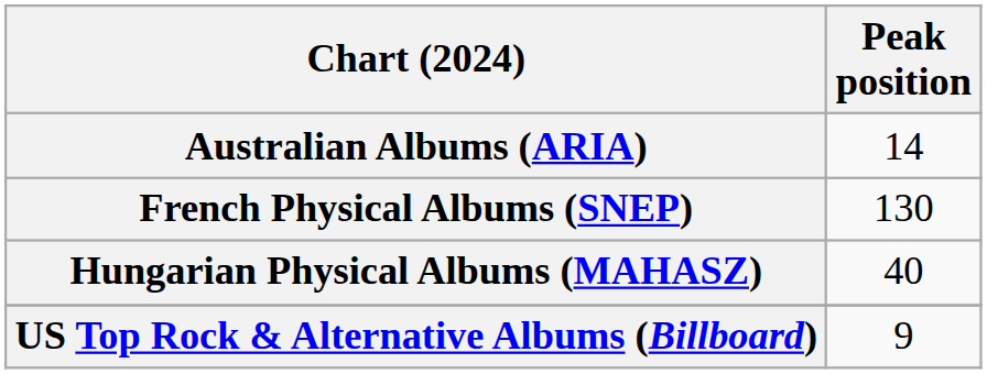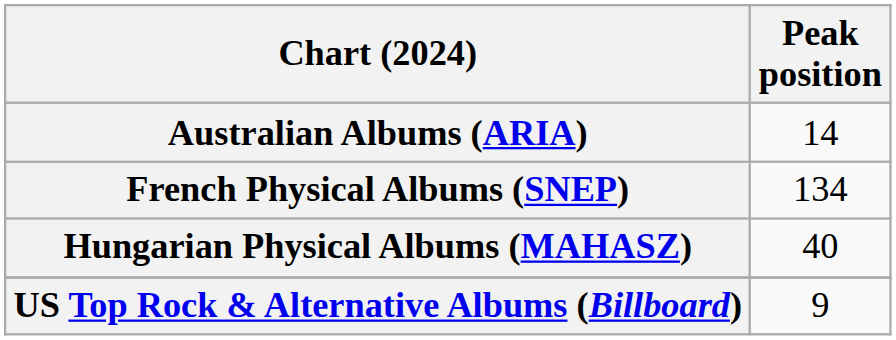French Physical Albums (SNEP) | Peak position: 130 -> 134
